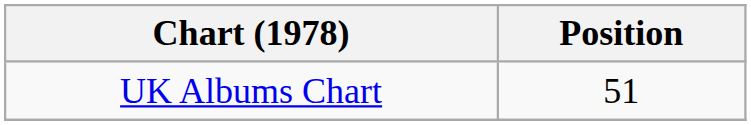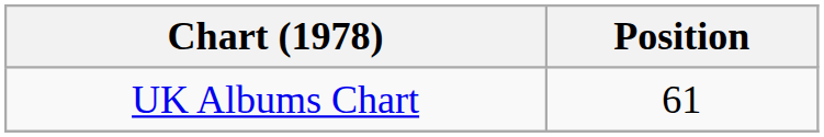UK Albums Chart | Position: 51 -> 61
